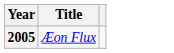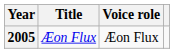+ column: Voice role | Æon Flux
